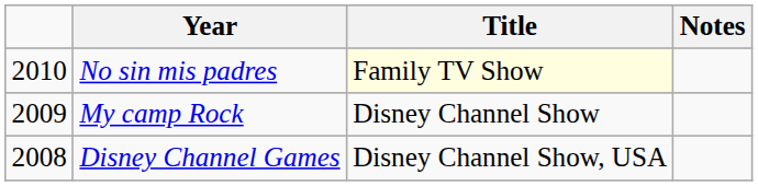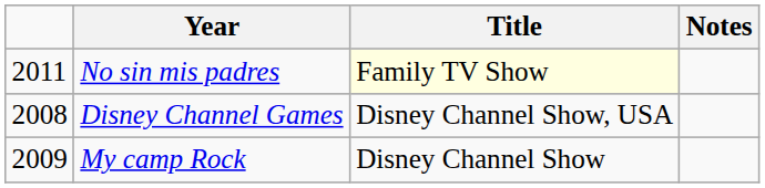No sin mis padres | column 1: 2010 -> 2011
rows swapped: My camp Rock <-> Disney Channel Games
